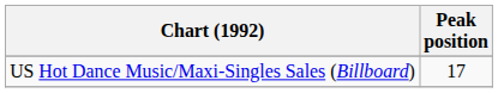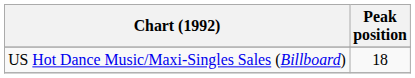US Hot Dance Music/Maxi-Singles Sales (Billboard) | Peak position: 17 -> 18
